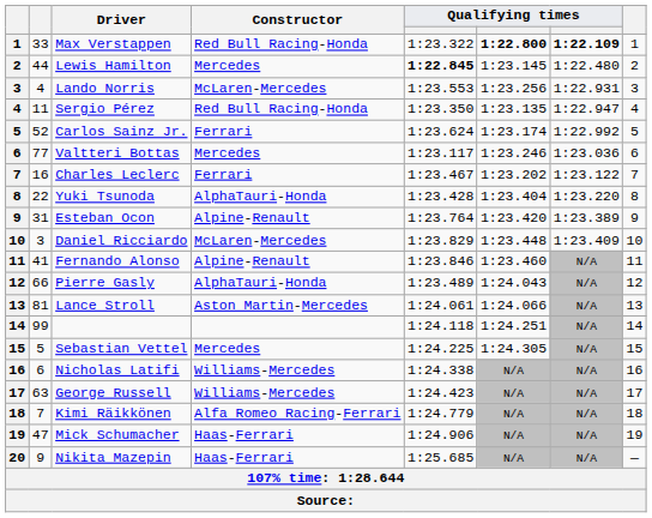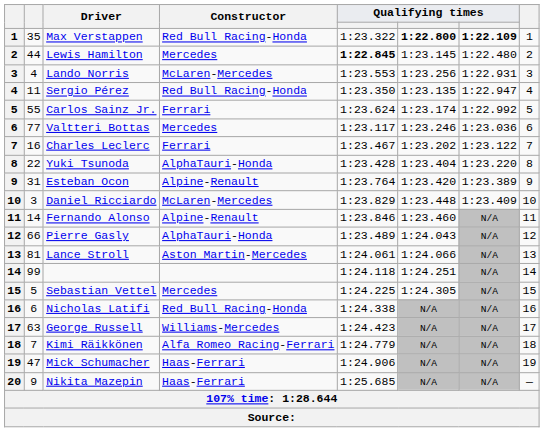Max Verstappen | column 2: 33 -> 35
Carlos Sainz Jr. | column 2: 52 -> 55
Fernando Alonso | column 2: 41 -> 14
Nicholas Latifi | Constructor: Williams-Mercedes -> Red Bull Racing-Honda
